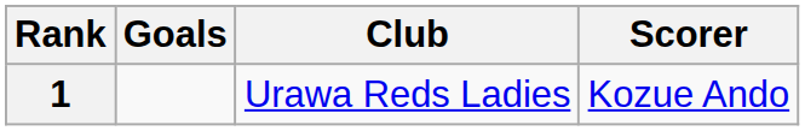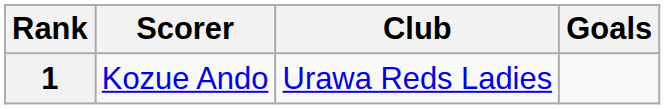columns swapped: Scorer <-> Goals
